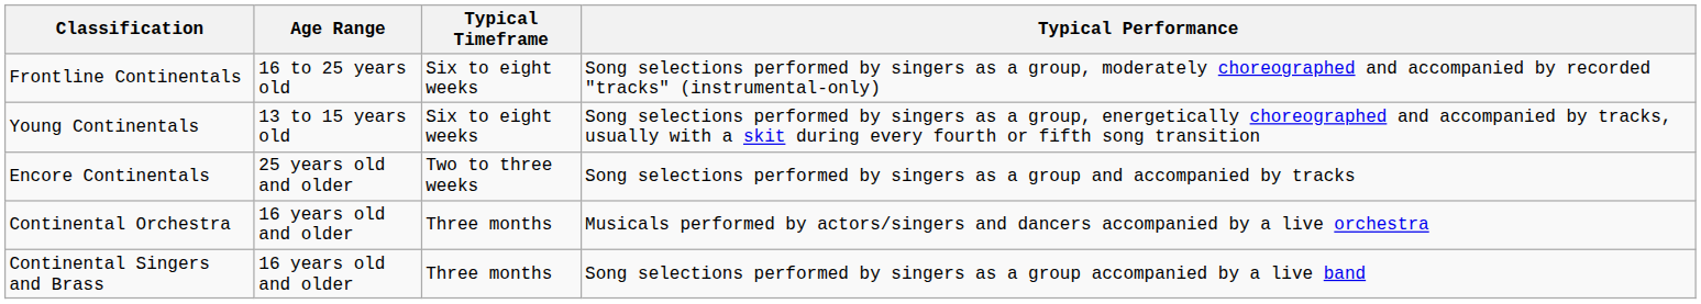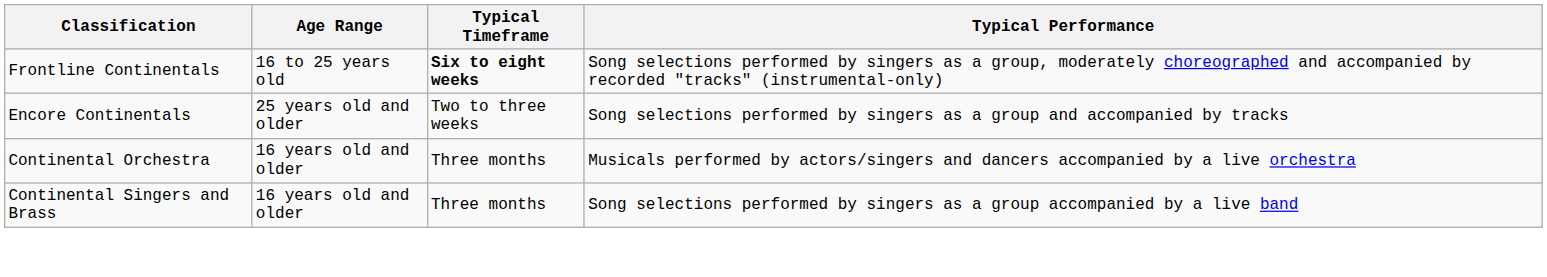Frontline Continentals | Typical Timeframe: normal -> bold
- row: Young Continentals | 13 to 15 years old | Six to eight weeks | Song selections performed by singers as a group, energetically choreographed and accompanied by tracks, usually with a skit during every fourth or fifth song transition
